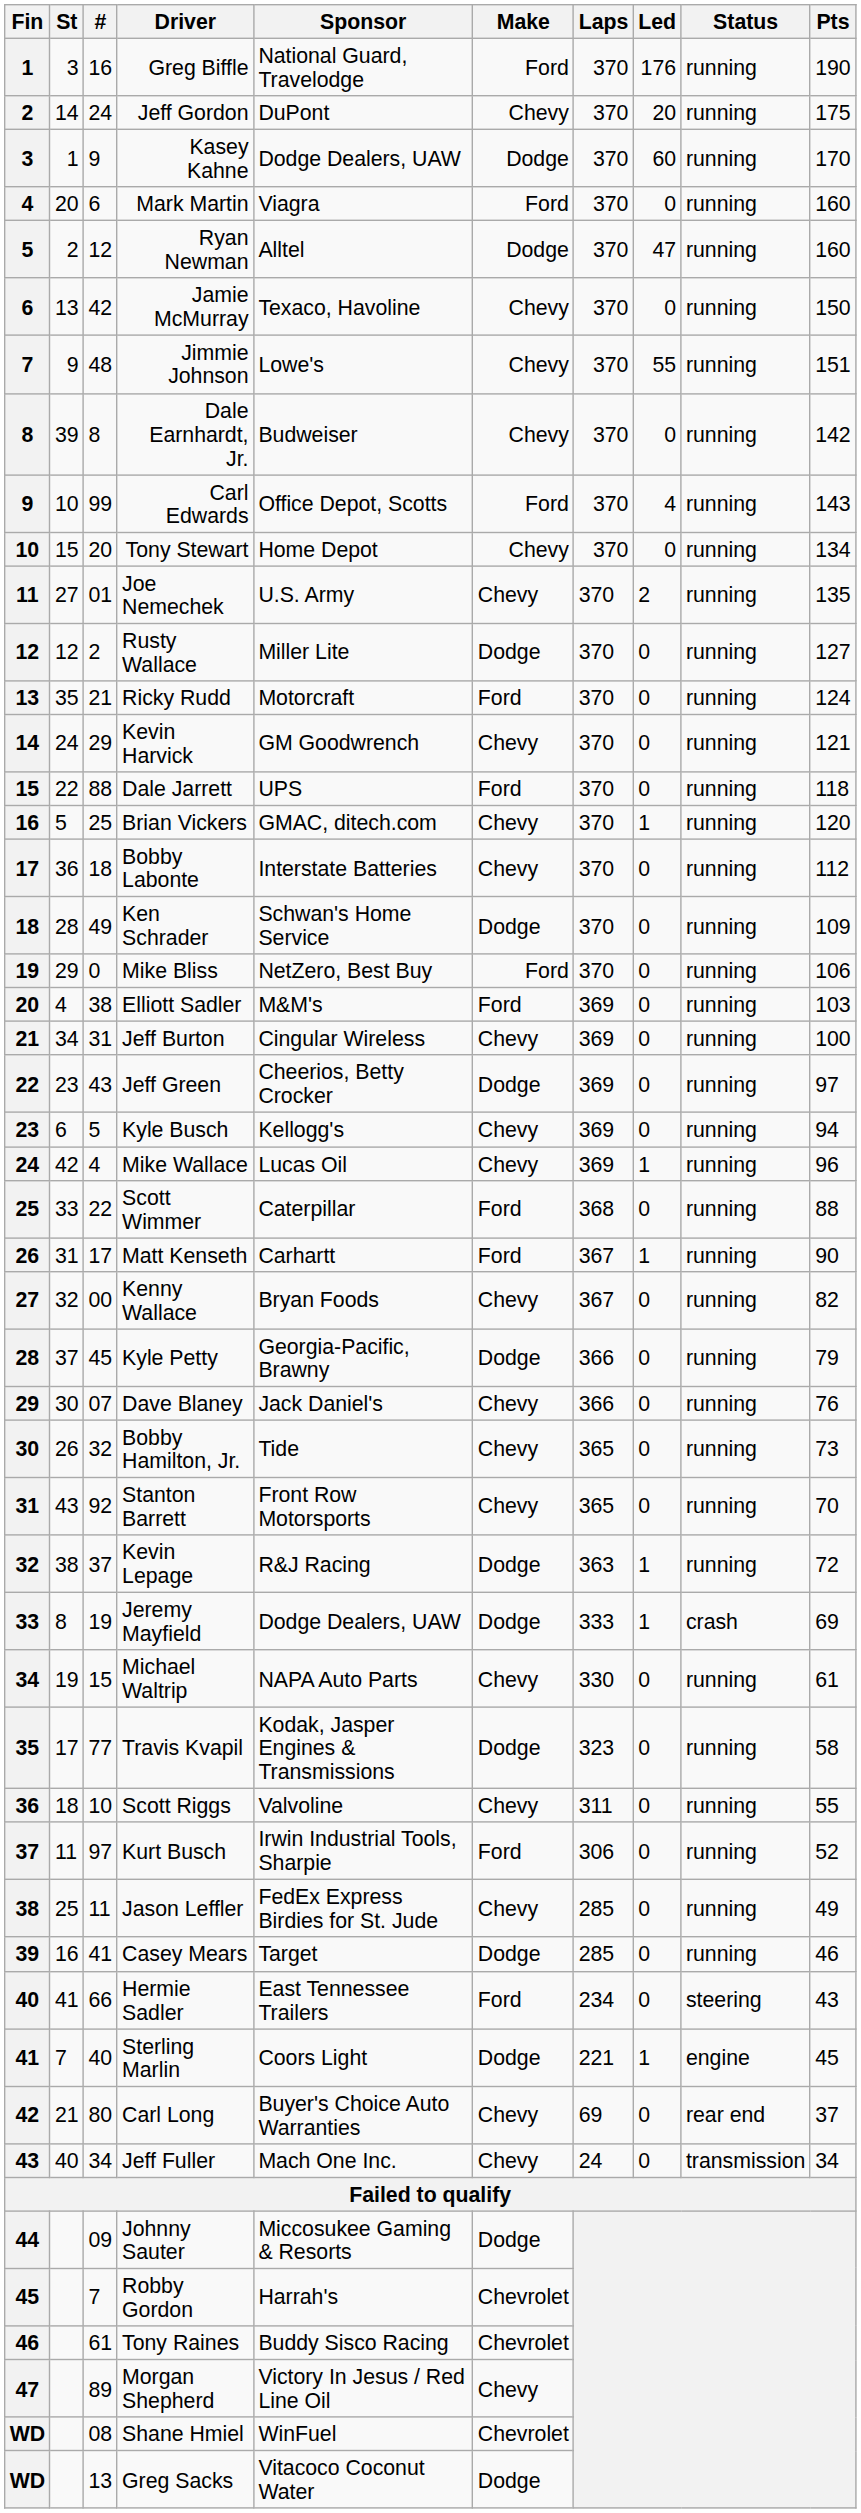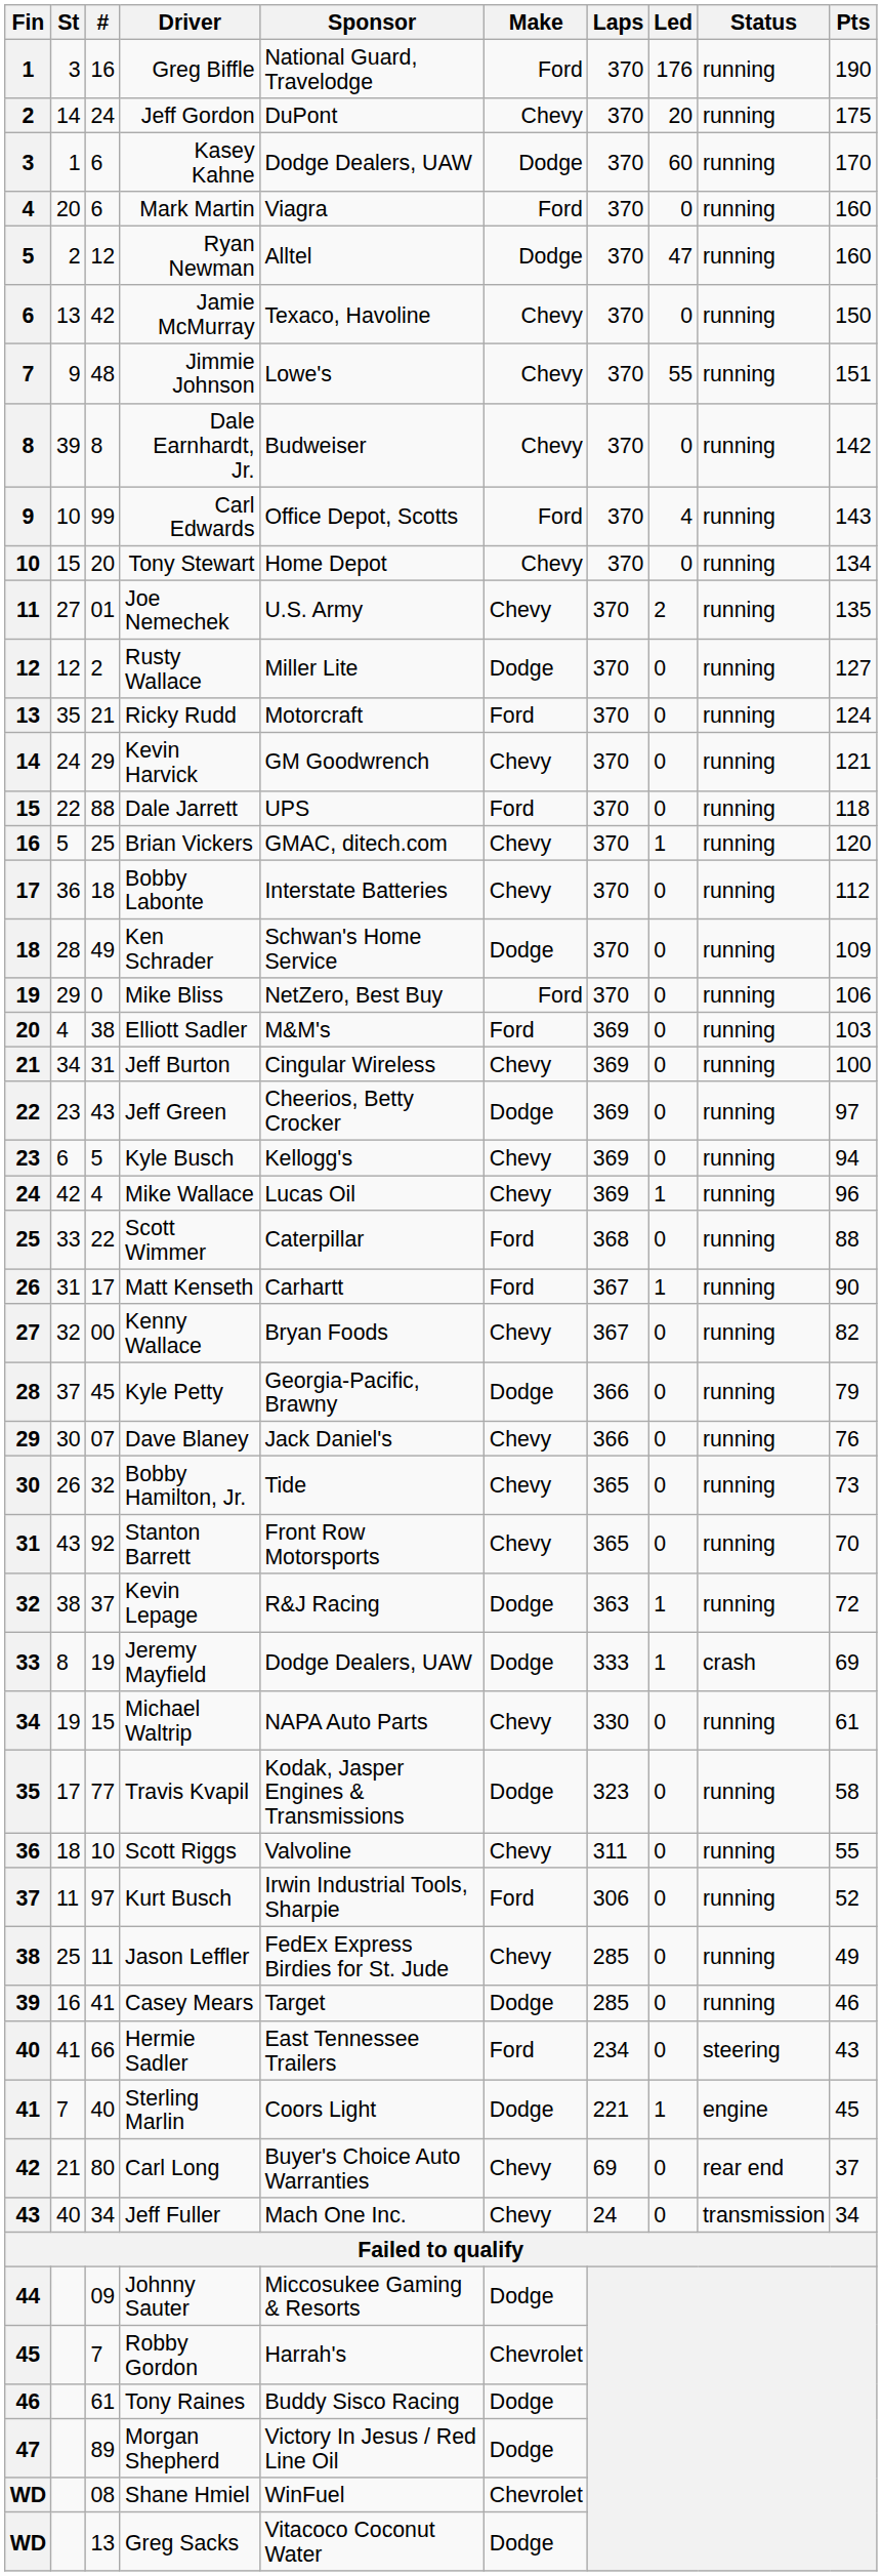Kasey Kahne | #: 9 -> 6
Tony Raines | Make: Chevrolet -> Dodge
Morgan Shepherd | Make: Chevy -> Dodge
